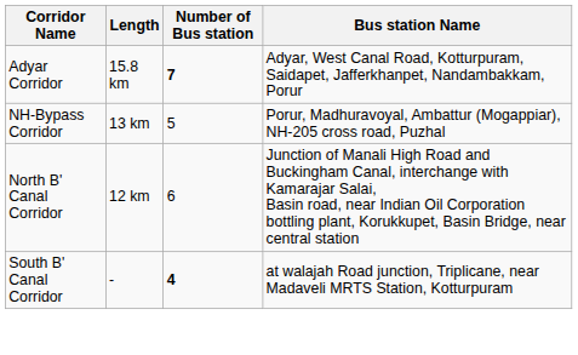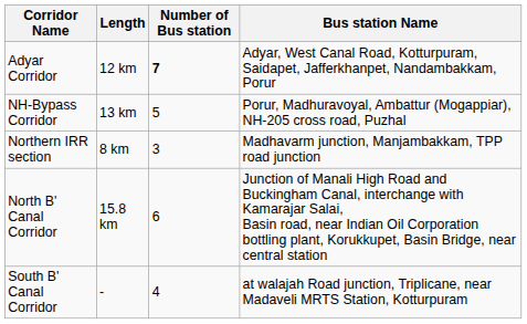Adyar Corridor | Length: 15.8 km -> 12 km
+ row: Northern IRR section | 8 km | 3 | Madhavarm junction, Manjambakkam, TPP road junction
North B' Canal Corridor | Length: 12 km -> 15.8 km
South B' Canal Corridor | Number of Bus station: bold -> normal
